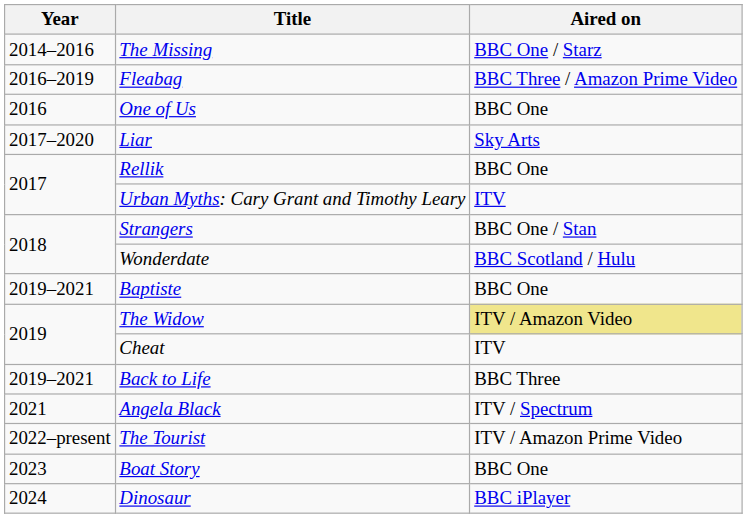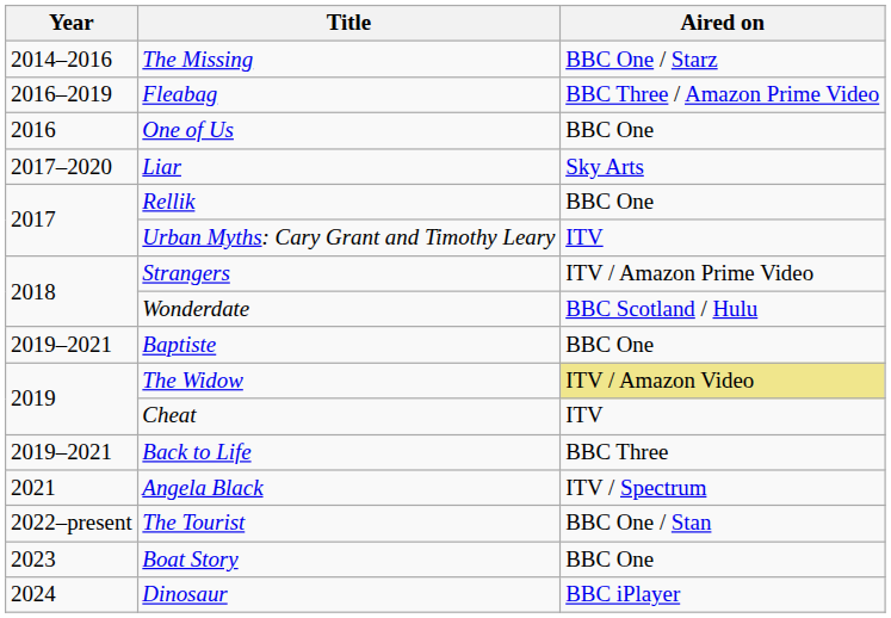Strangers | Aired on: BBC One / Stan -> ITV / Amazon Prime Video
The Tourist | Aired on: ITV / Amazon Prime Video -> BBC One / Stan
